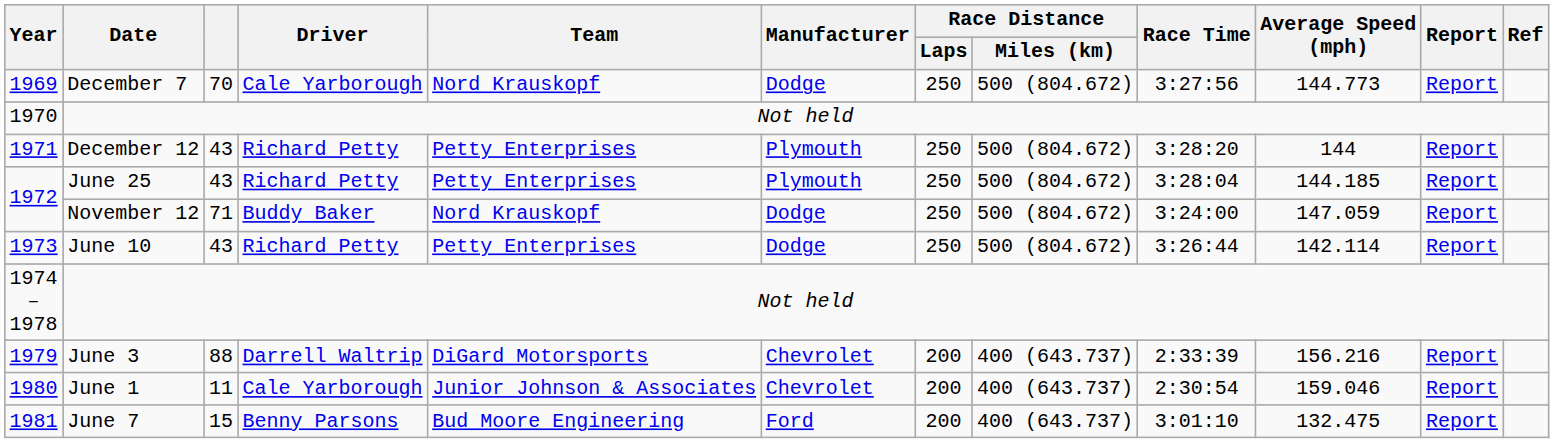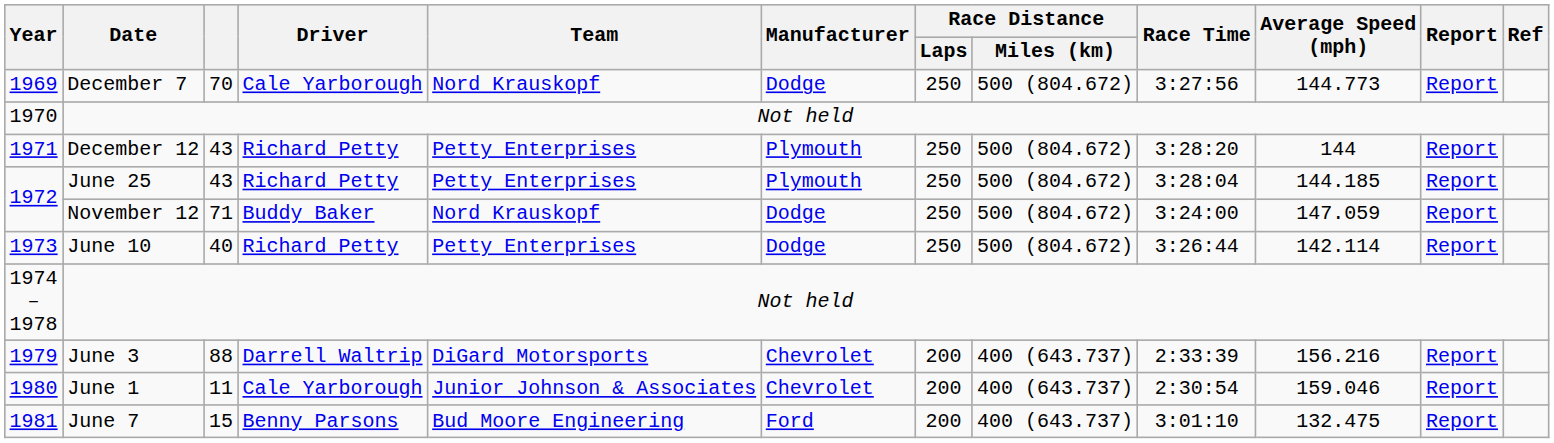June 10 | column 3: 43 -> 40
